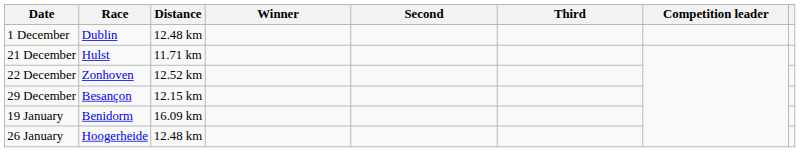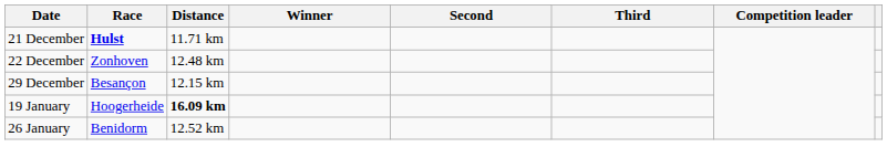- row: 1 December | Dublin | 12.48 km
21 December | Race: normal -> bold
22 December | Distance: 12.52 km -> 12.48 km
19 January | Race: Benidorm -> Hoogerheide
19 January | Distance: normal -> bold
26 January | Race: Hoogerheide -> Benidorm
26 January | Distance: 12.48 km -> 12.52 km
